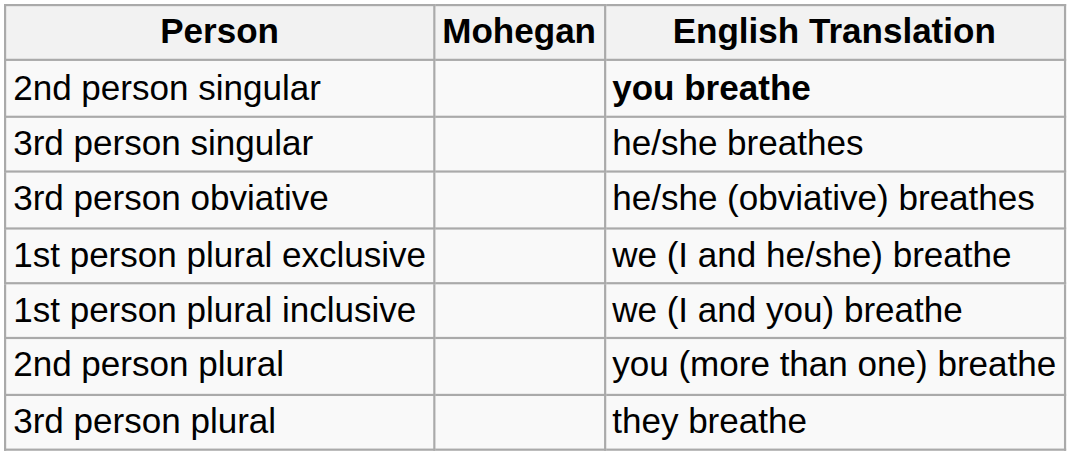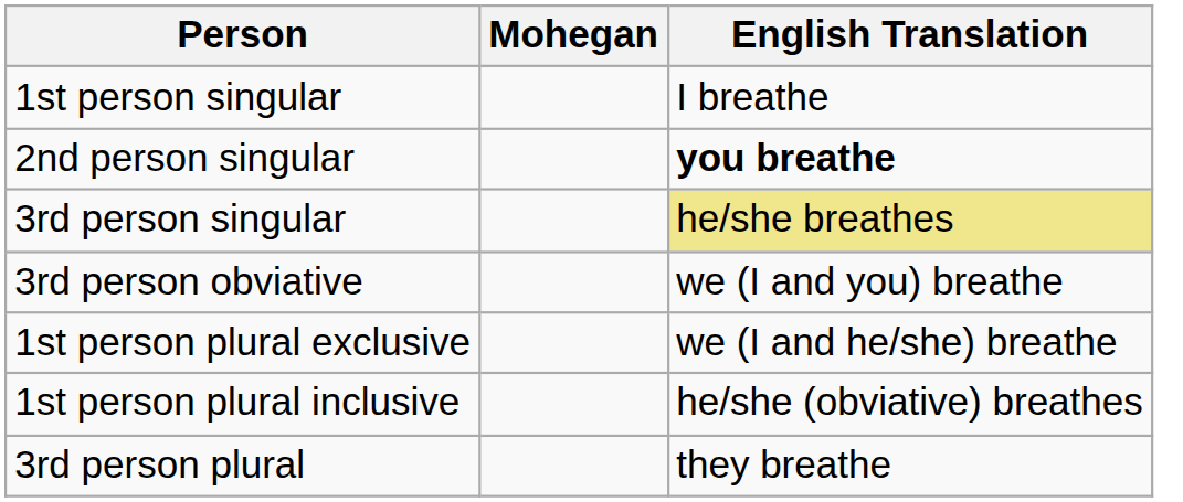+ row: 1st person singular | I breathe
3rd person singular | English Translation: no background -> khaki background
3rd person obviative | English Translation: he/she (obviative) breathes -> we (I and you) breathe
1st person plural inclusive | English Translation: we (I and you) breathe -> he/she (obviative) breathes
- row: 2nd person plural | you (more than one) breathe
